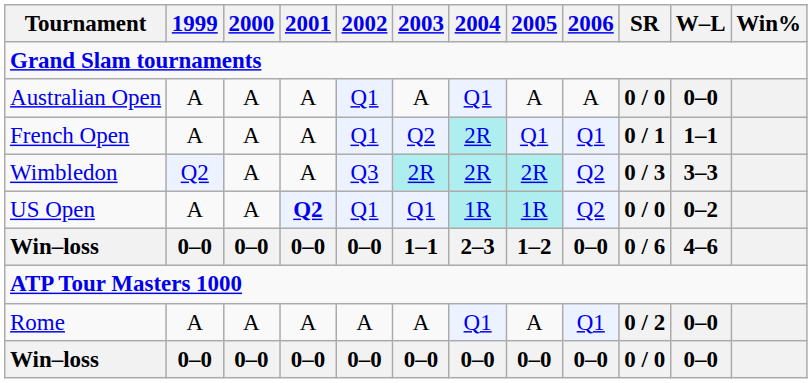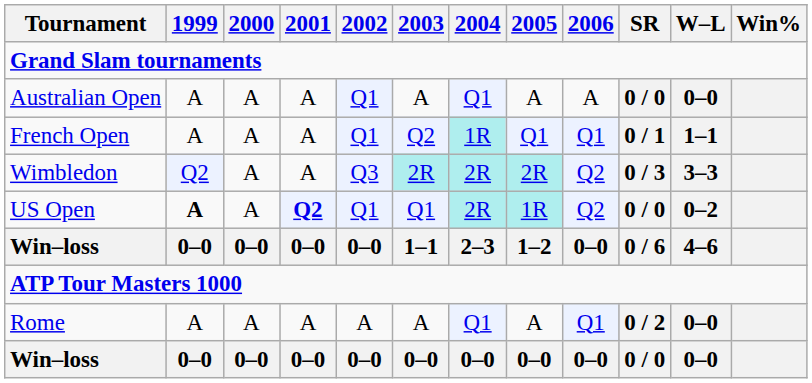French Open | 2004: 2R -> 1R
US Open | 1999: normal -> bold
US Open | 2004: 1R -> 2R
